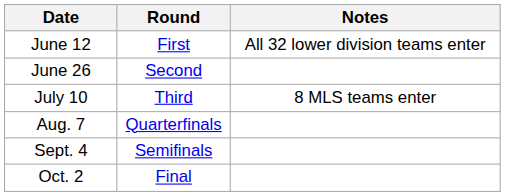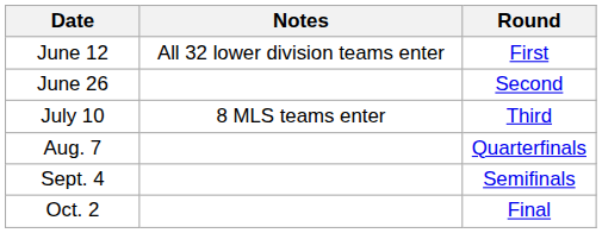columns swapped: Round <-> Notes
